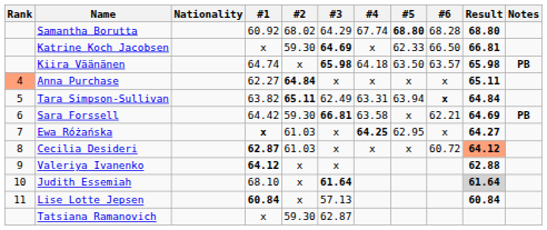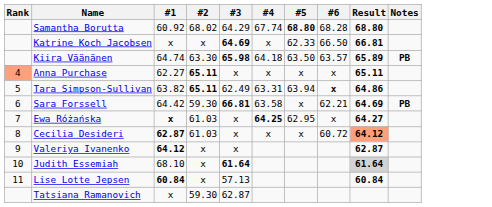- column: Nationality
Katrine Koch Jacobsen | #2: 59.30 -> x
Kiira Väänänen | #2: x -> 63.30
Kiira Väänänen | Result: 65.98 -> 65.89
Anna Purchase | #2: 64.84 -> 65.11
Tara Simpson-Sullivan | Result: 64.84 -> 64.86
Valeriya Ivanenko | Result: 62.88 -> 62.87
